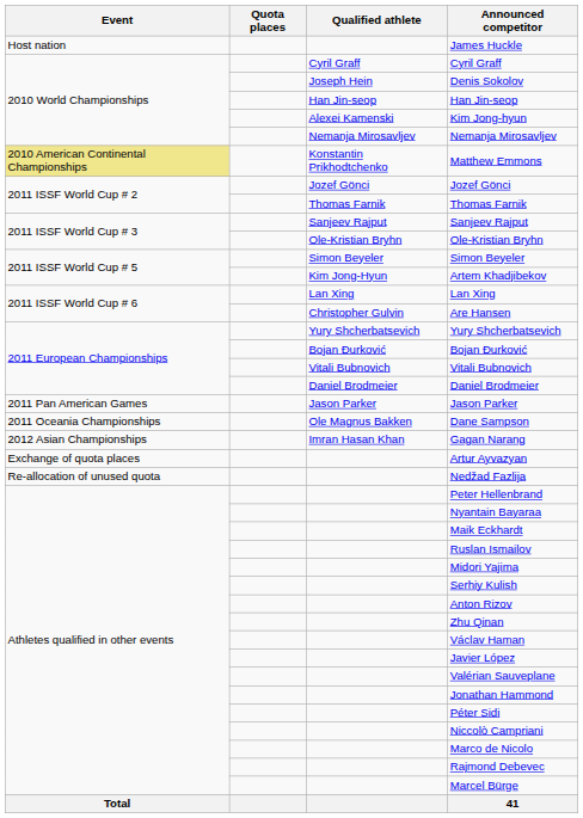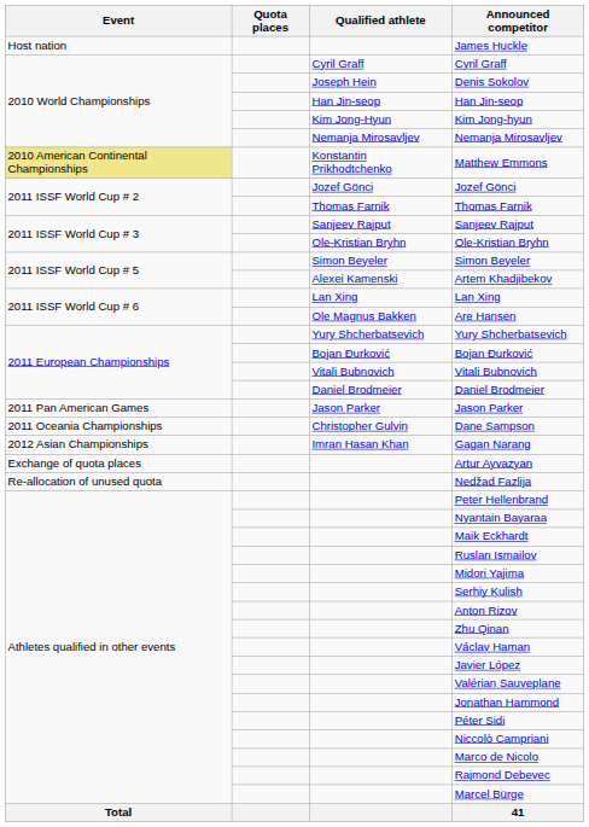Kim Jong-hyun | Qualified athlete: Alexei Kamenski -> Kim Jong-Hyun
Artem Khadjibekov | Qualified athlete: Kim Jong-Hyun -> Alexei Kamenski
Are Hansen | Qualified athlete: Christopher Gulvin -> Ole Magnus Bakken
Dane Sampson | Qualified athlete: Ole Magnus Bakken -> Christopher Gulvin
